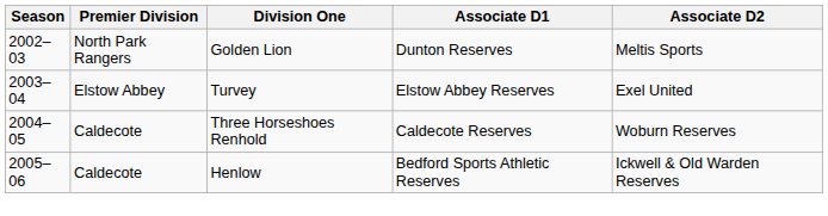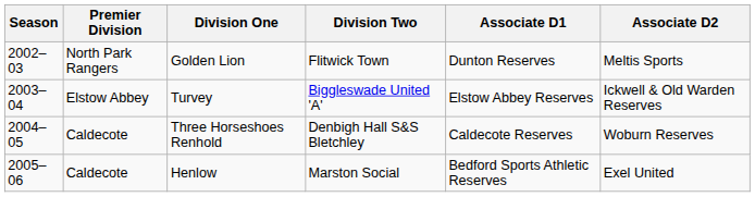+ column: Division Two | Flitwick Town | Biggleswade United 'A' | Denbigh Hall S&S Bletchley | Marston Social
Turvey | Associate D2: Exel United -> Ickwell & Old Warden Reserves
Henlow | Associate D2: Ickwell & Old Warden Reserves -> Exel United
